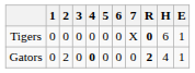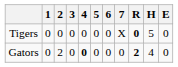Tigers | H: 6 -> 5
Tigers | E: 1 -> 0
Gators | E: 1 -> 0
